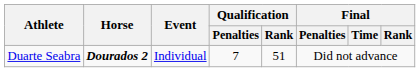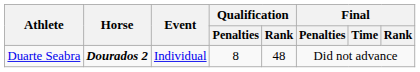Duarte Seabra | Qualification / Penalties: 7 -> 8
Duarte Seabra | Qualification / Rank: 51 -> 48
